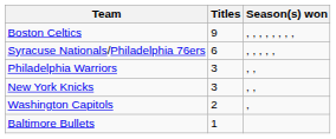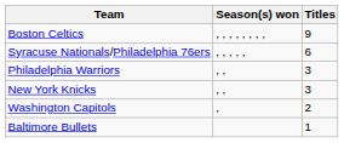columns swapped: Titles <-> Season(s) won
